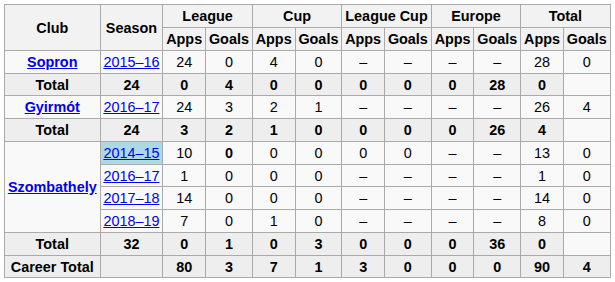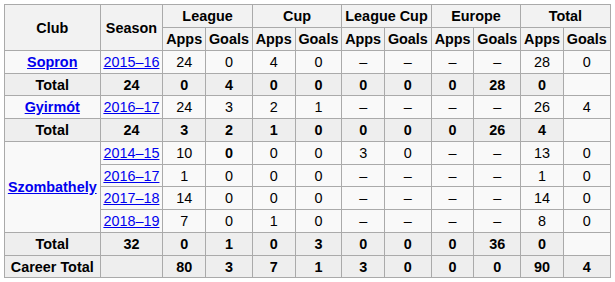10 | Season: lightblue background -> no background
10 | League Cup / Apps: 0 -> 3
